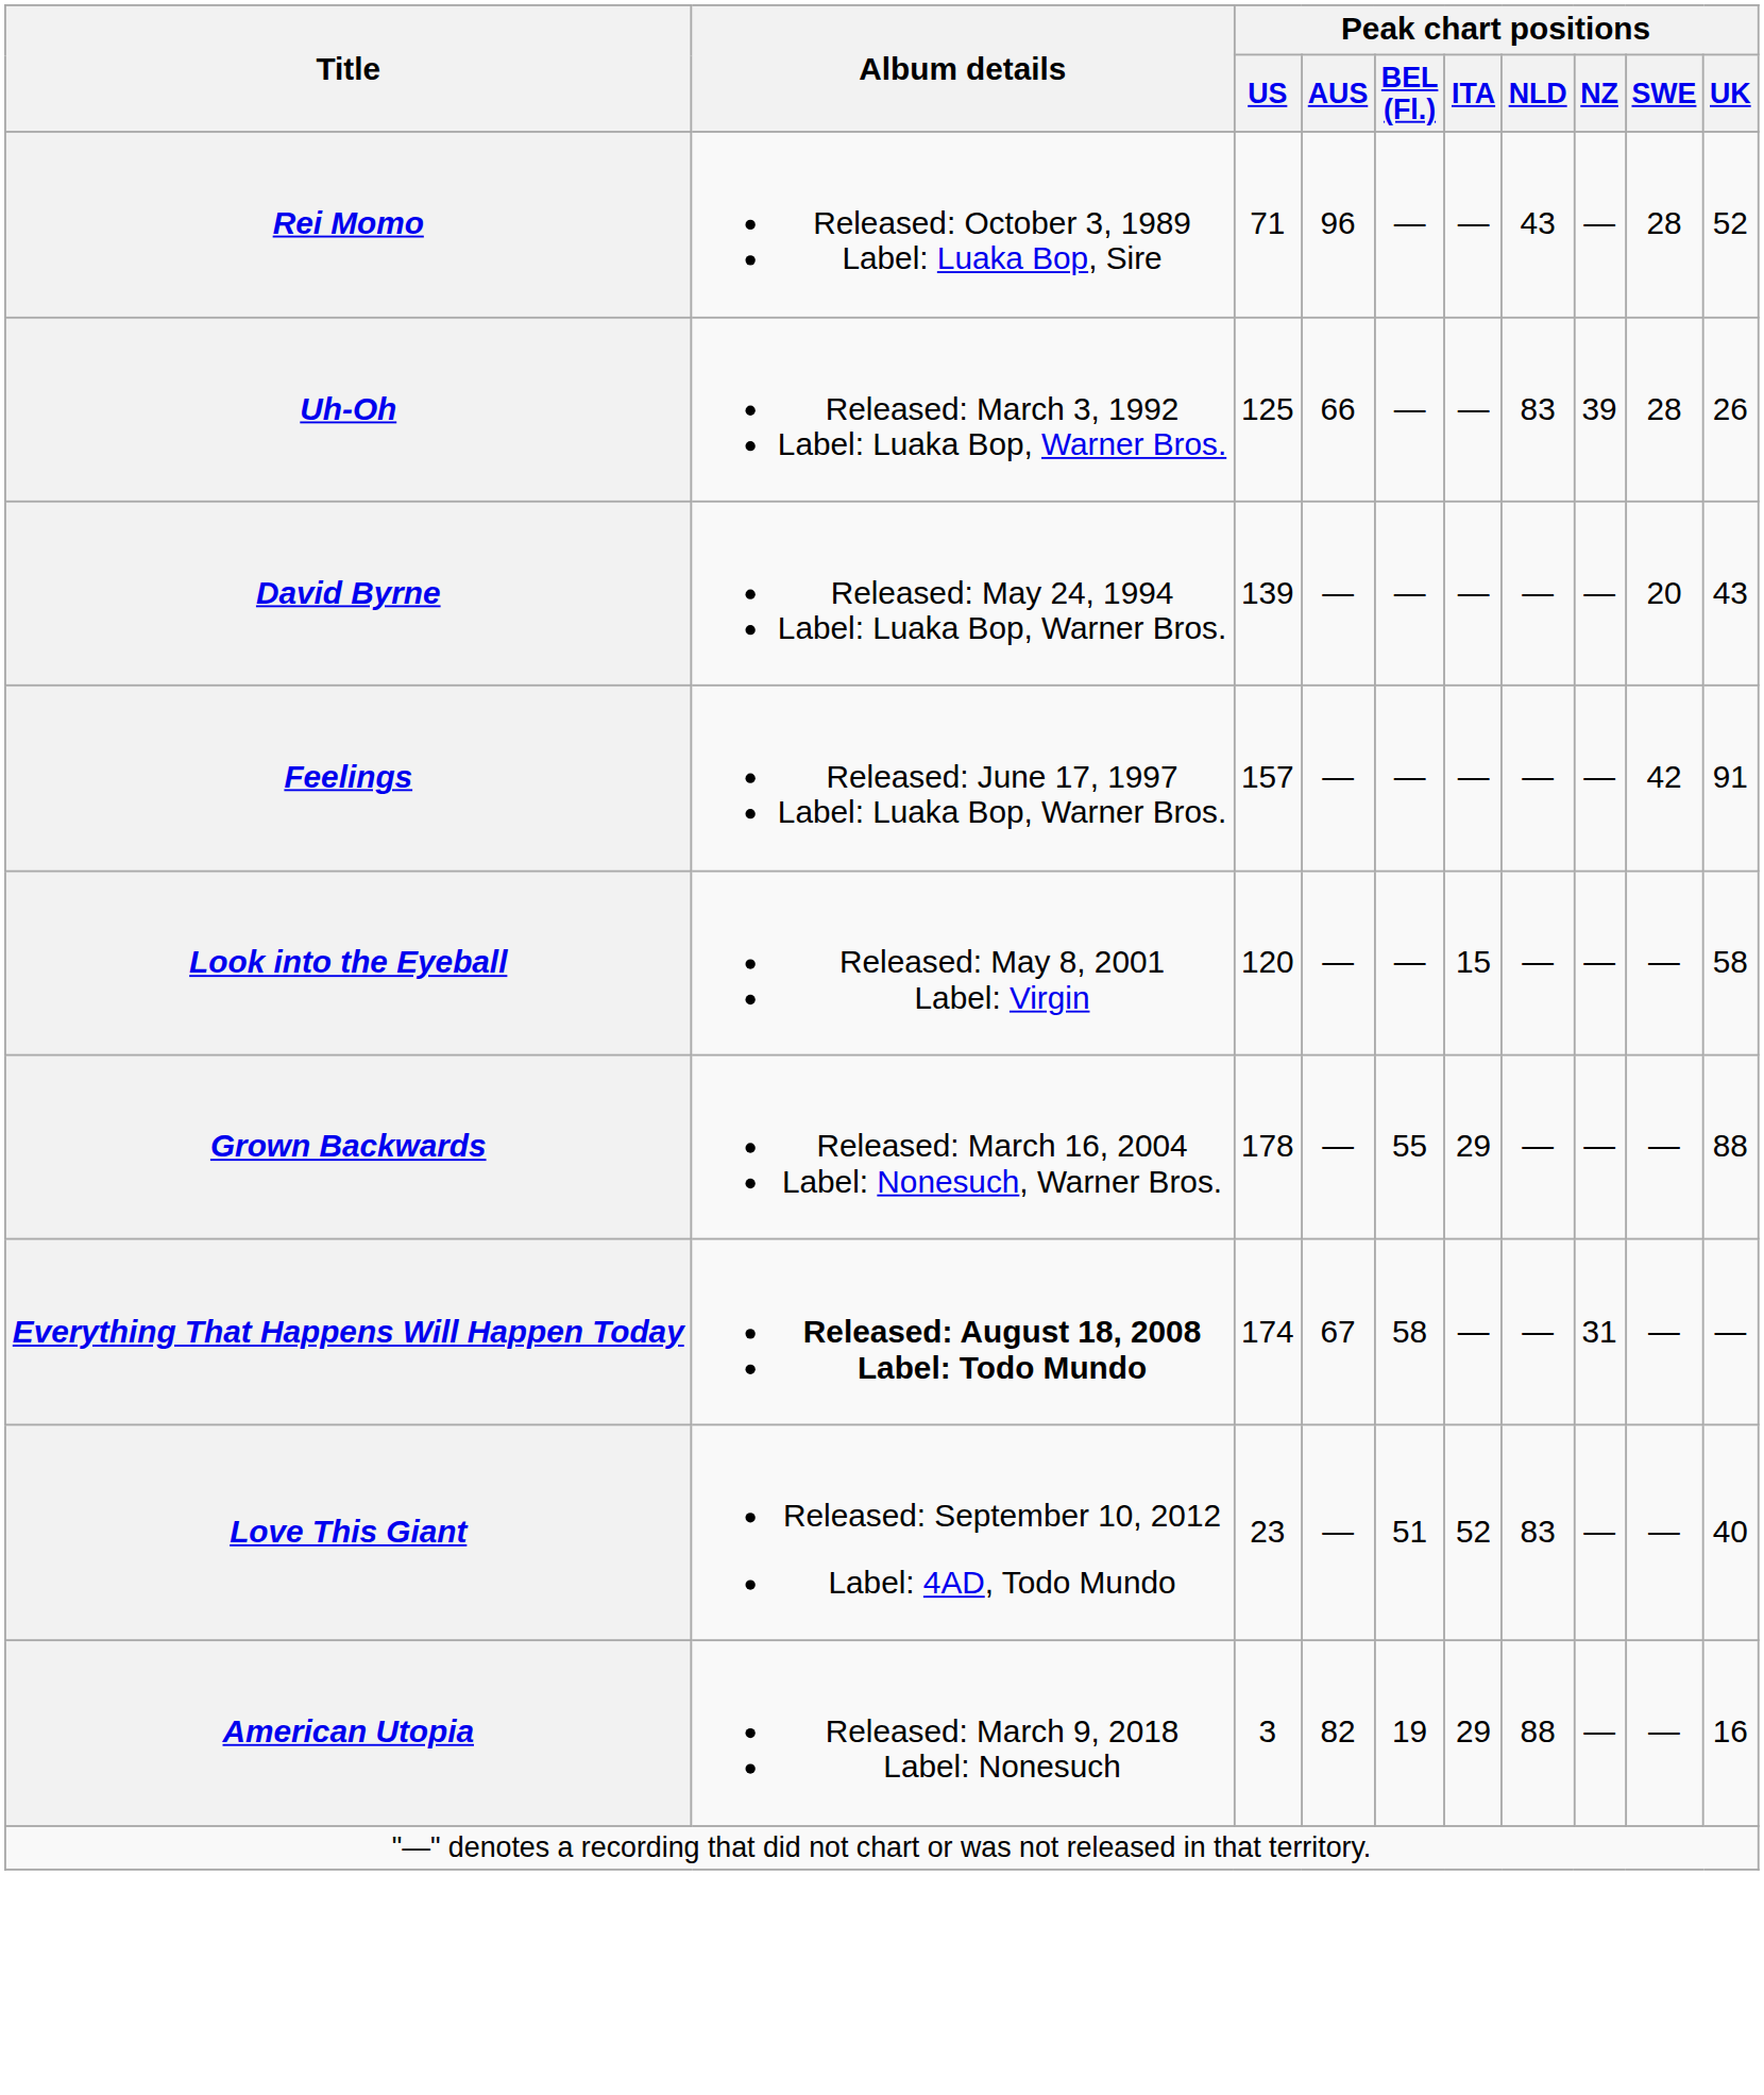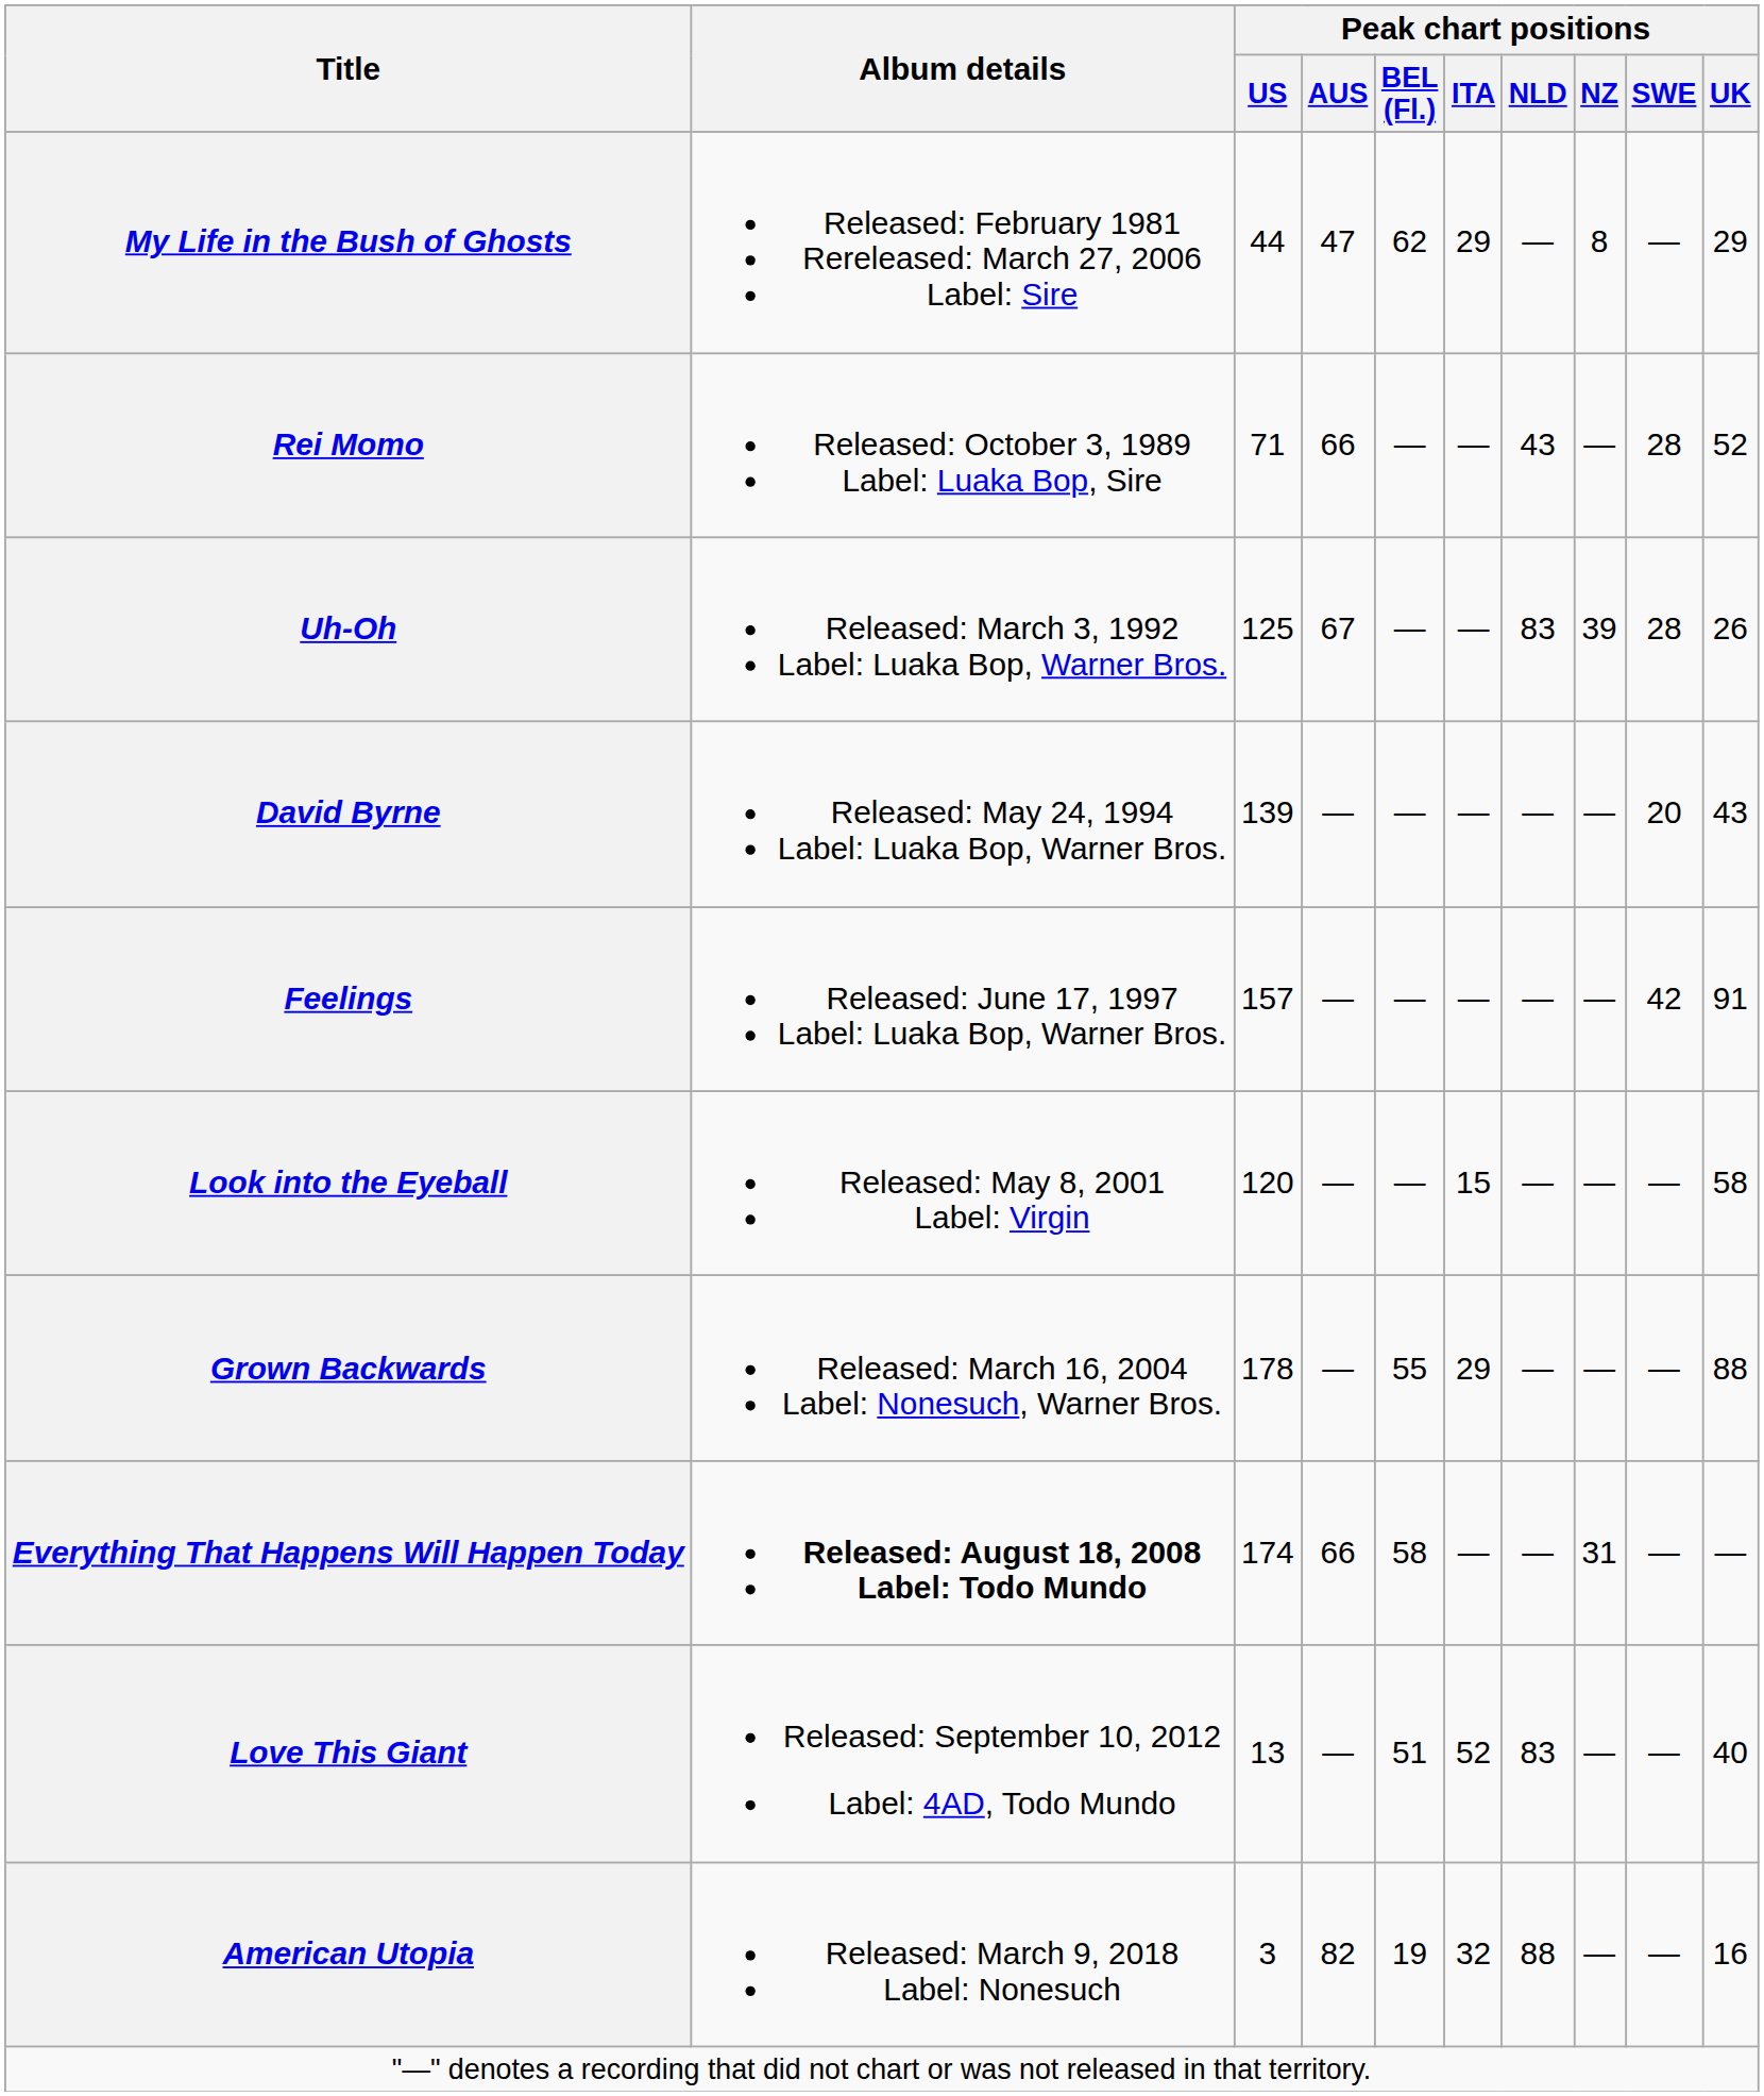+ row: My Life in the Bush of Ghosts | Released: February 1981 Rereleased: March 27, 2006 Label: Sire | 44 | 47 | 62 | 29 | — | 8 | — | 29
Rei Momo | Peak chart positions / AUS: 96 -> 66
Uh-Oh | Peak chart positions / AUS: 66 -> 67
Everything That Happens Will Happen Today | Peak chart positions / AUS: 67 -> 66
Love This Giant | Peak chart positions / US: 23 -> 13
American Utopia | Peak chart positions / ITA: 29 -> 32
